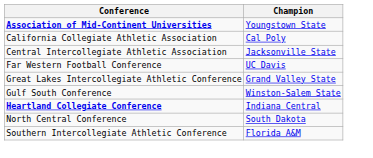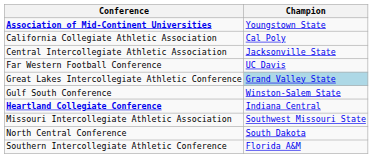Great Lakes Intercollegiate Athletic Conference | Champion: no background -> lightblue background
+ row: Missouri Intercollegiate Athletic Association | Southwest Missouri State
